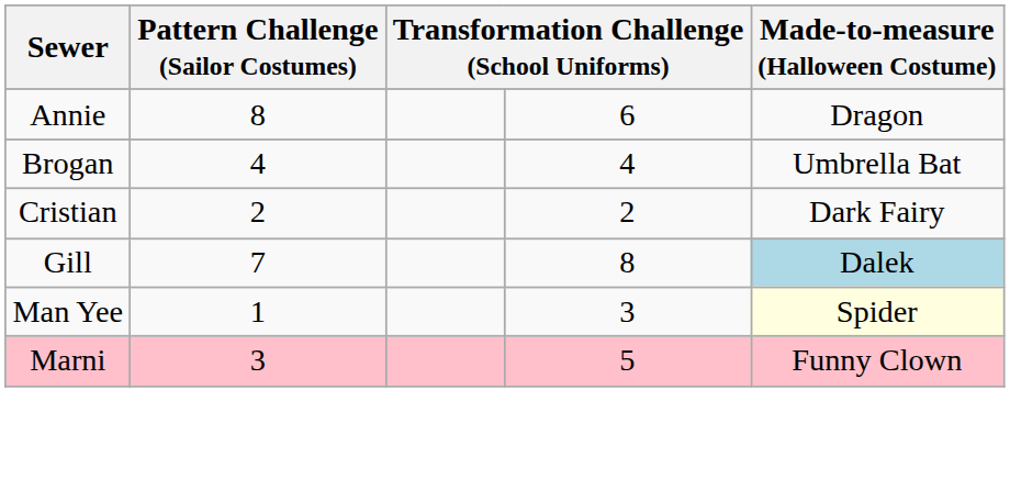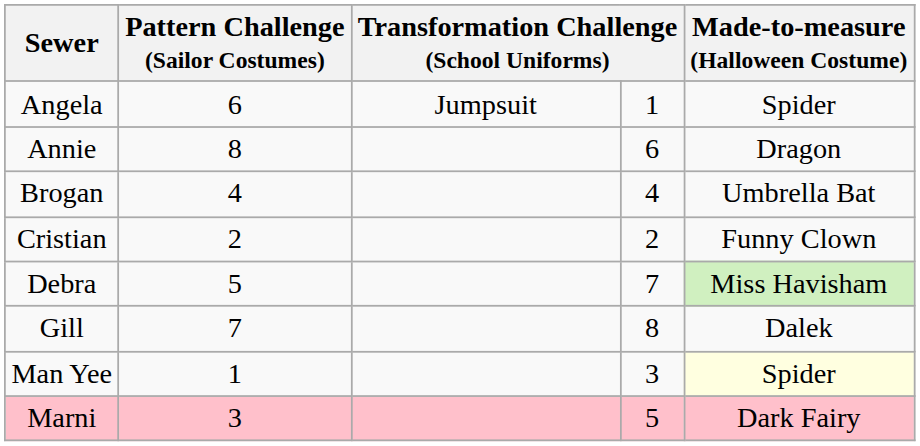+ row: Angela | 6 | Jumpsuit | 1 | Spider
Cristian | Made-to-measure (Halloween Costume): Dark Fairy -> Funny Clown
+ row: Debra | 5 | 7 | Miss Havisham
Gill | Made-to-measure (Halloween Costume): lightblue background -> no background
Marni | Made-to-measure (Halloween Costume): Funny Clown -> Dark Fairy
